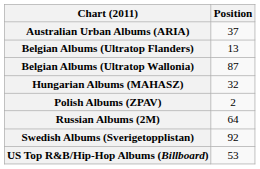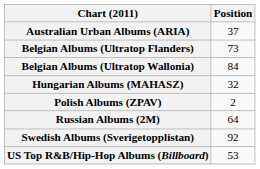Belgian Albums (Ultratop Flanders) | Position: 13 -> 73
Belgian Albums (Ultratop Wallonia) | Position: 87 -> 84
